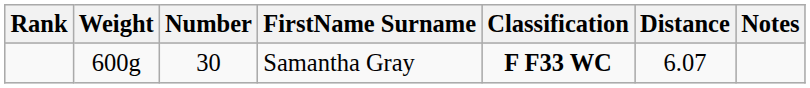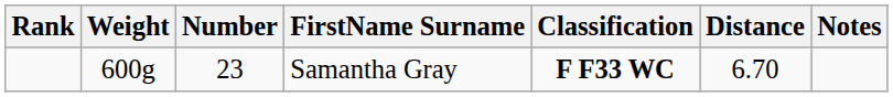Samantha Gray | Number: 30 -> 23
Samantha Gray | Distance: 6.07 -> 6.70
